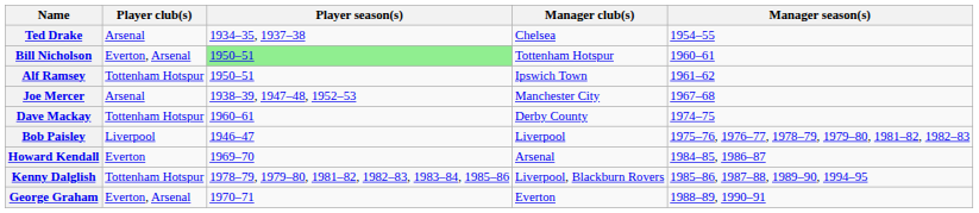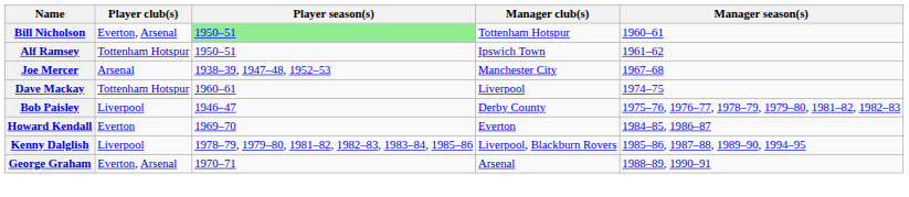- row: Ted Drake | Arsenal | 1934–35, 1937–38 | Chelsea | 1954–55
Dave Mackay | Manager club(s): Derby County -> Liverpool
Bob Paisley | Manager club(s): Liverpool -> Derby County
Howard Kendall | Manager club(s): Arsenal -> Everton
Kenny Dalglish | Player club(s): Tottenham Hotspur -> Liverpool
George Graham | Manager club(s): Everton -> Arsenal
